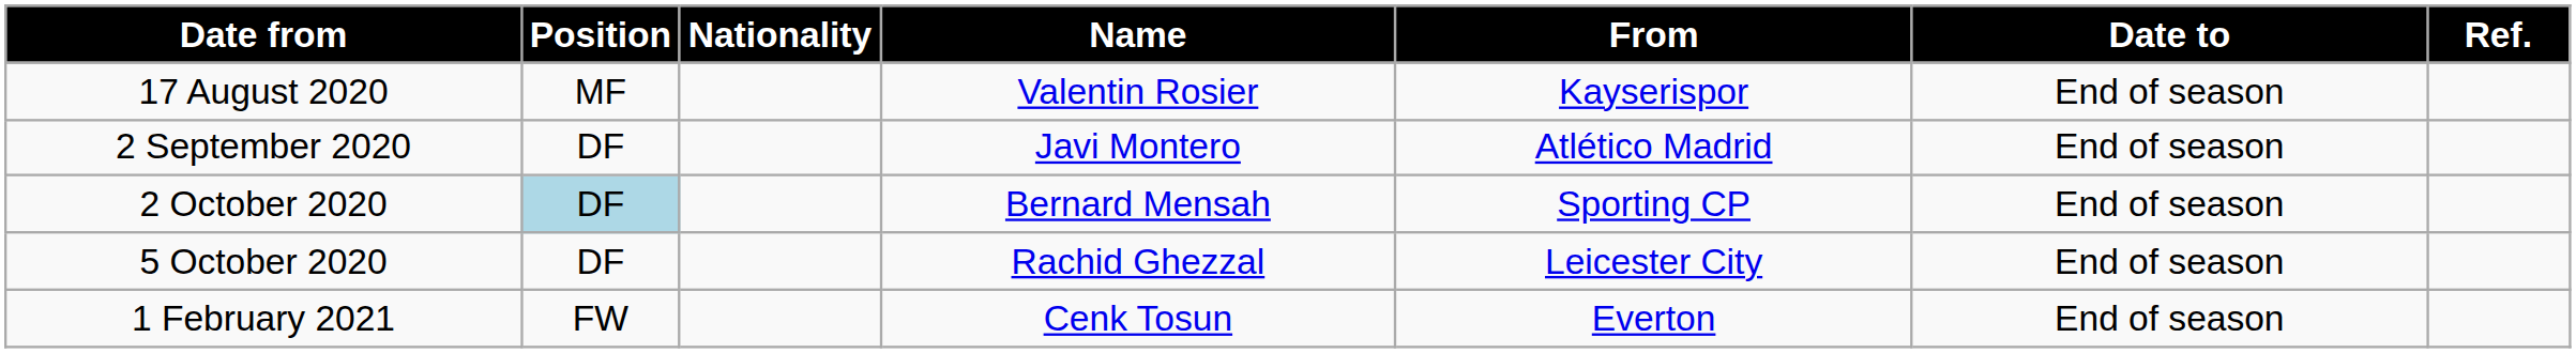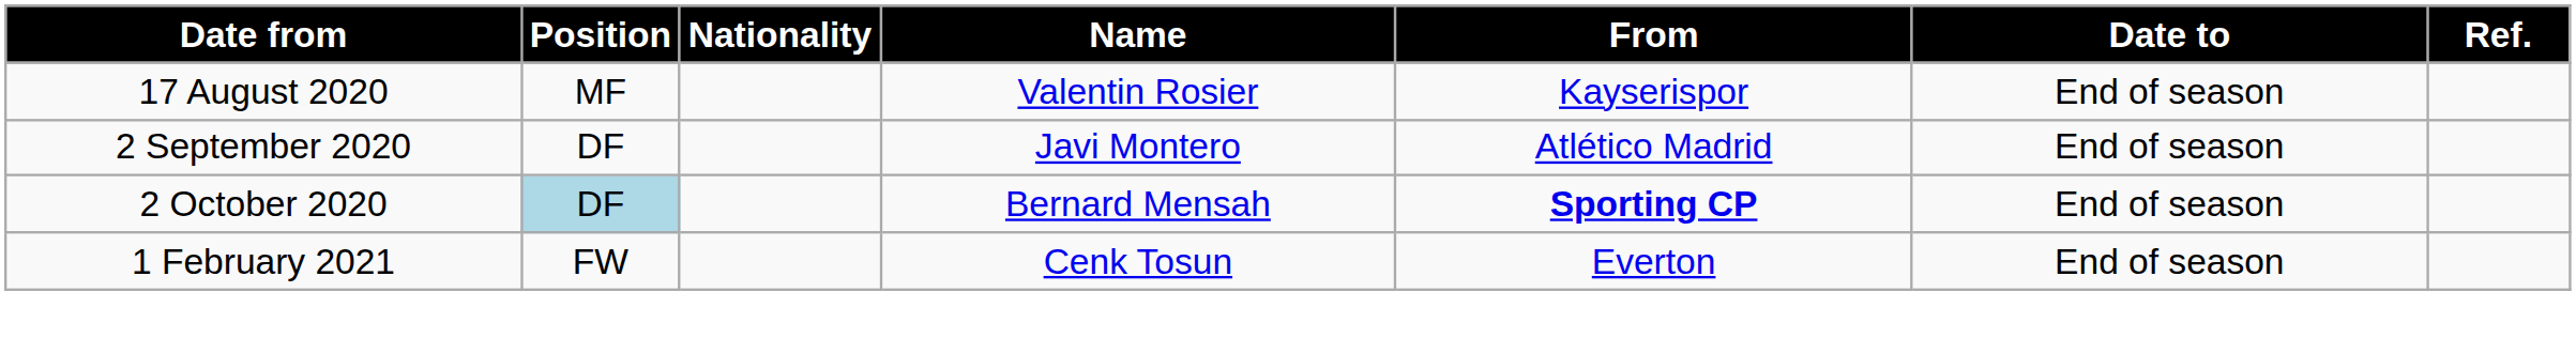2 October 2020 | From: normal -> bold
- row: 5 October 2020 | DF | Rachid Ghezzal | Leicester City | End of season
